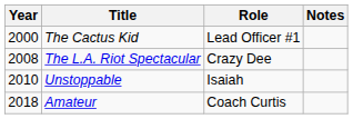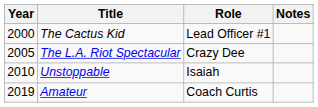The L.A. Riot Spectacular | Year: 2008 -> 2005
Amateur | Year: 2018 -> 2019
